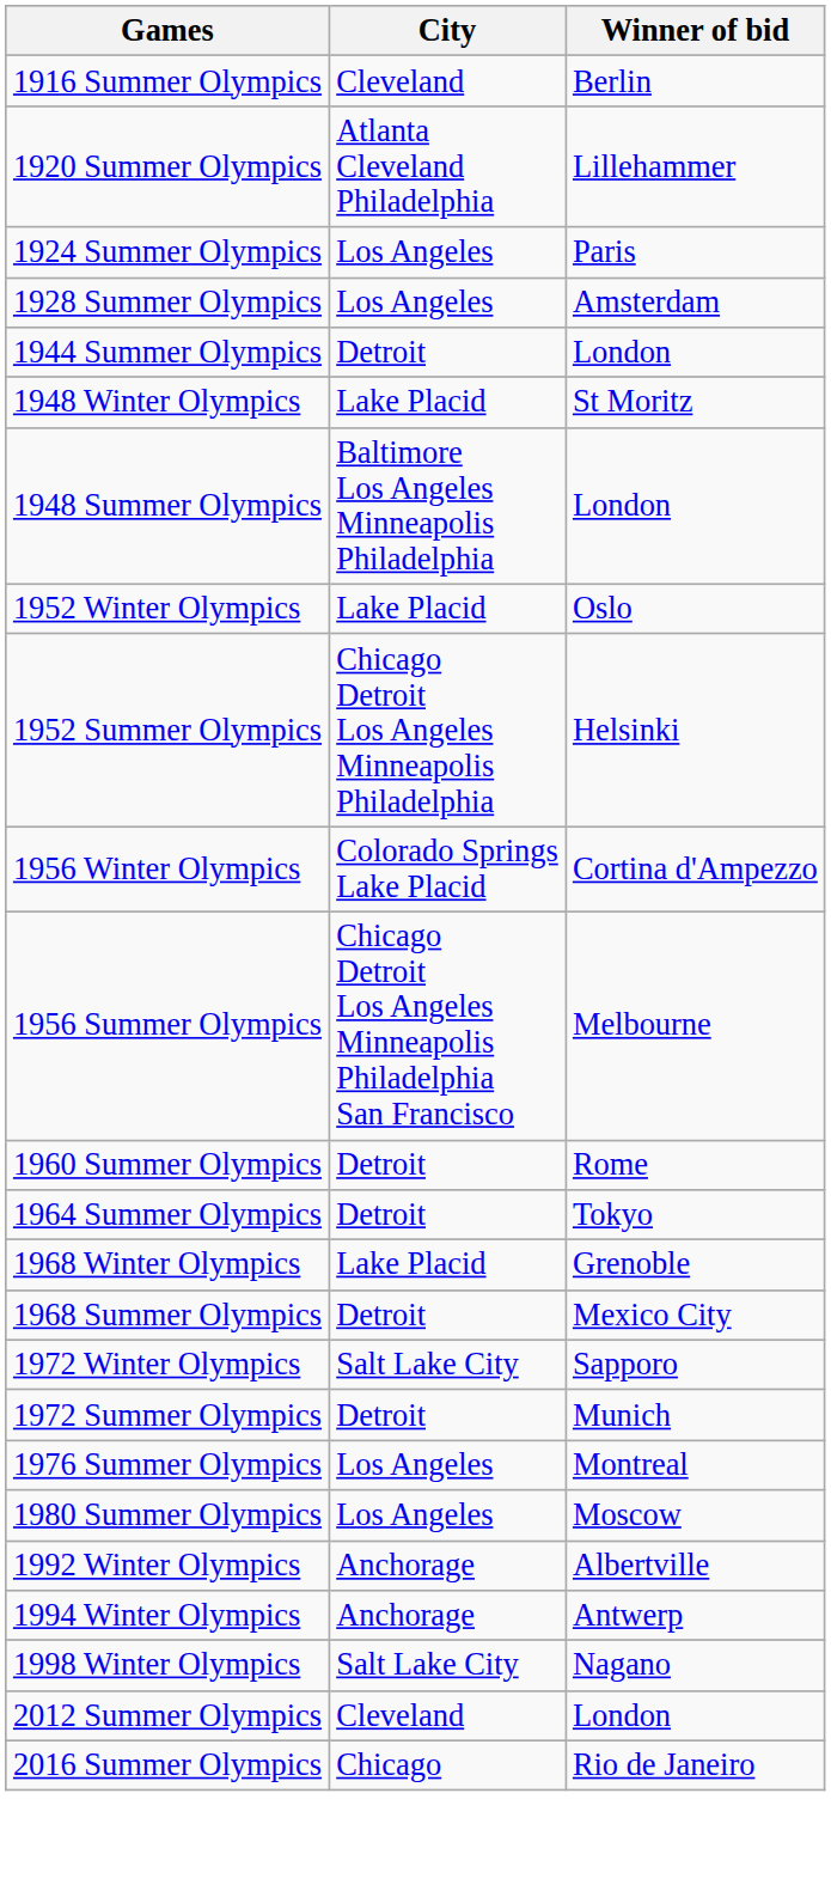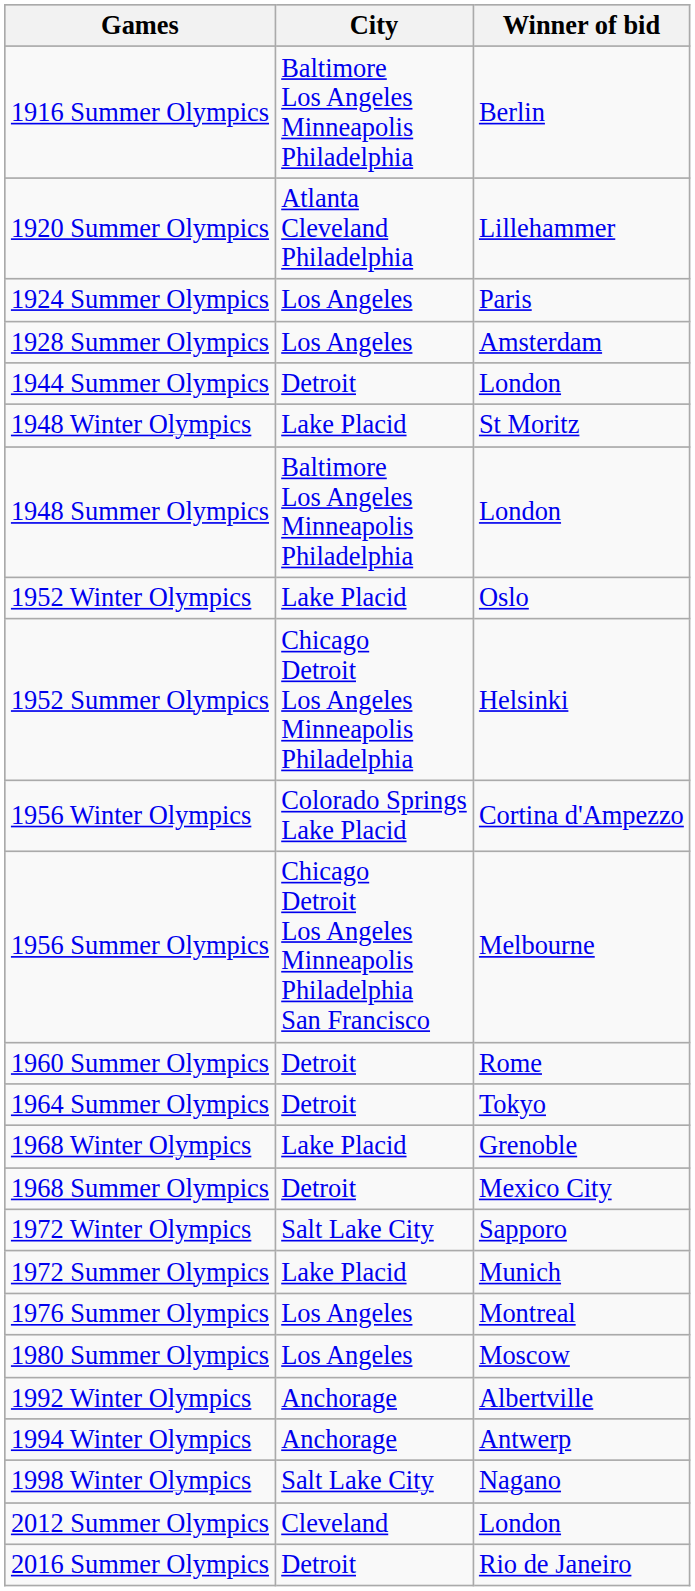1916 Summer Olympics | City: Cleveland -> Baltimore Los Angeles Minneapolis Philadelphia
1972 Summer Olympics | City: Detroit -> Lake Placid
2016 Summer Olympics | City: Chicago -> Detroit
